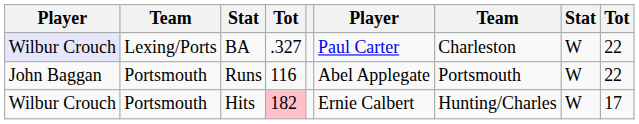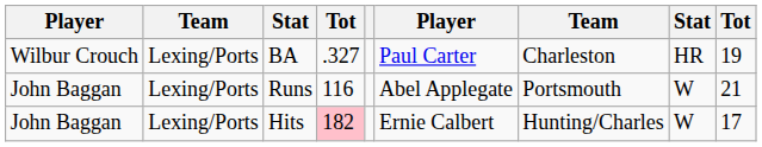BA | column 1: lavender background -> no background
BA | column 8: W -> HR
BA | column 9: 22 -> 19
Runs | column 2: Portsmouth -> Lexing/Ports
Runs | column 9: 22 -> 21
Hits | column 1: Wilbur Crouch -> John Baggan
Hits | column 2: Portsmouth -> Lexing/Ports
